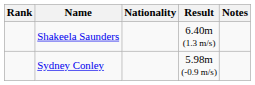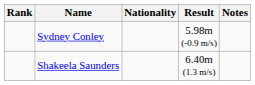rows swapped: Shakeela Saunders <-> Sydney Conley
